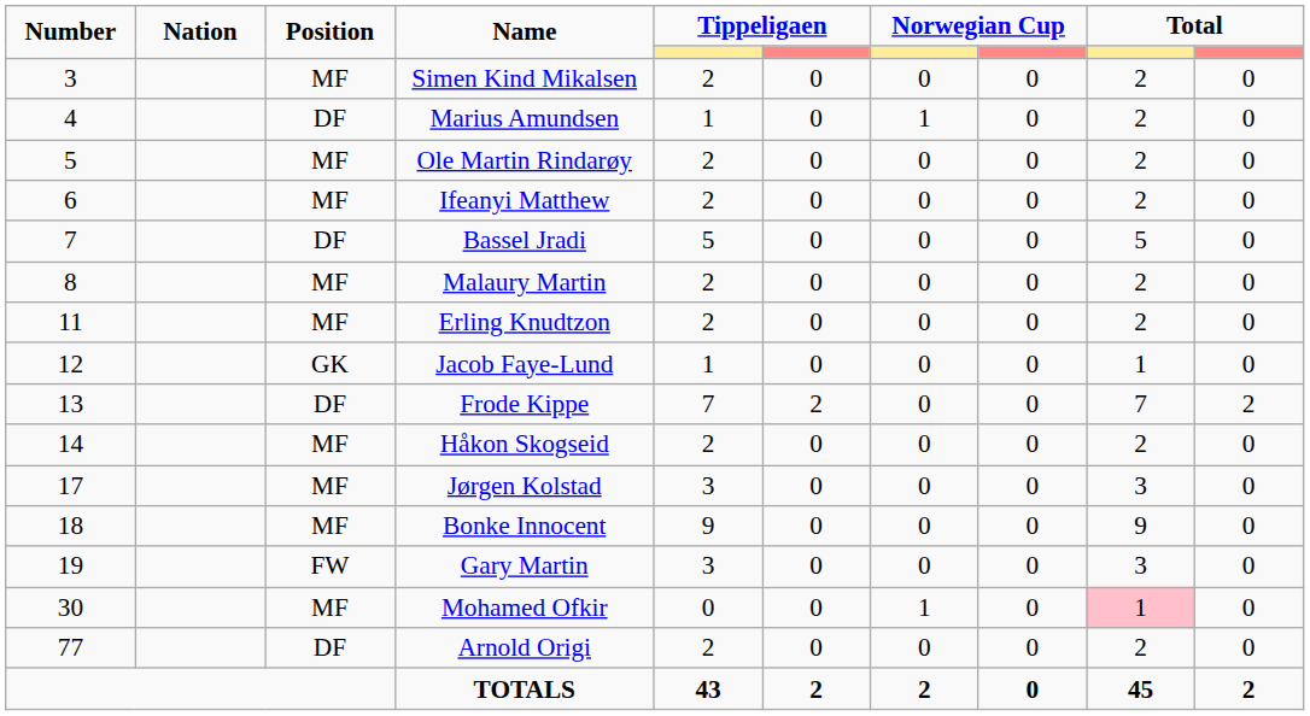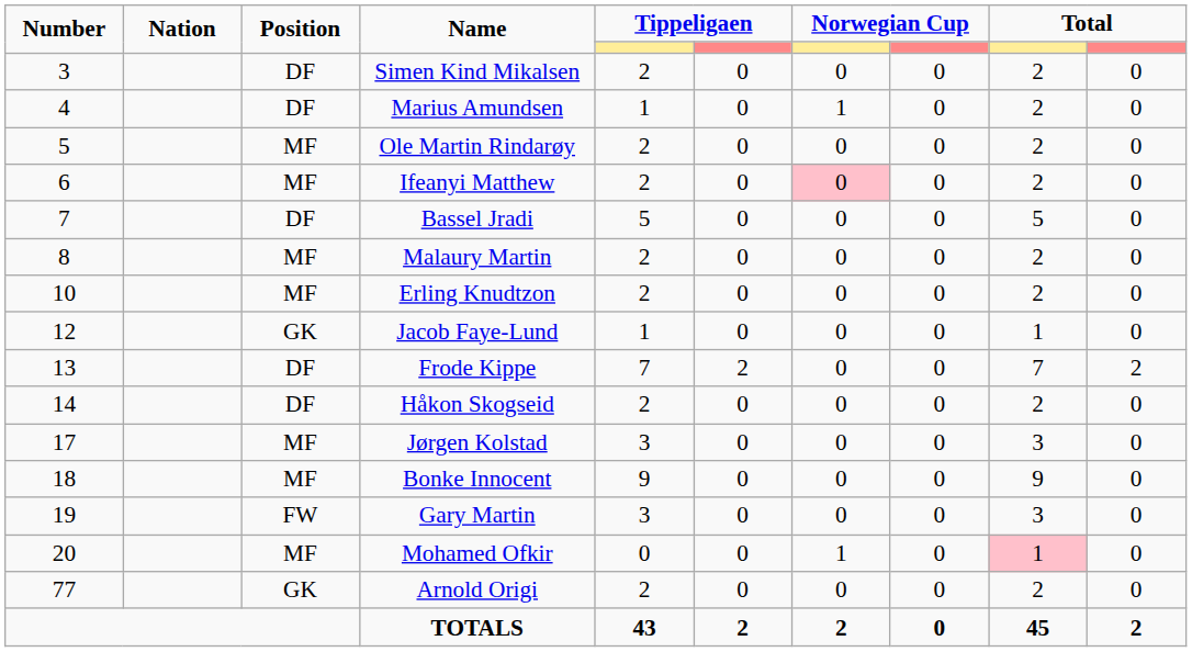Simen Kind Mikalsen | Position: MF -> DF
Ifeanyi Matthew | column 7: no background -> pink background
Erling Knudtzon | Number: 11 -> 10
Håkon Skogseid | Position: MF -> DF
Mohamed Ofkir | Number: 30 -> 20
Arnold Origi | Position: DF -> GK
